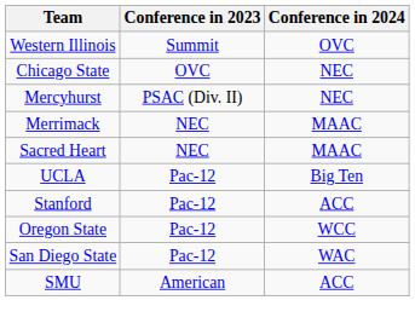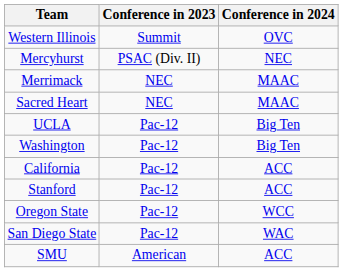- row: Chicago State | OVC | NEC
+ row: Washington | Pac-12 | Big Ten
+ row: California | Pac-12 | ACC
